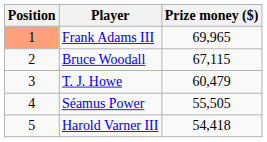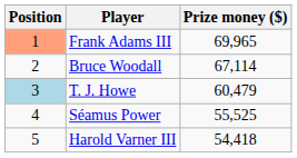Bruce Woodall | Prize money ($): 67,115 -> 67,114
T. J. Howe | Position: no background -> lightblue background
Séamus Power | Prize money ($): 55,505 -> 55,525
